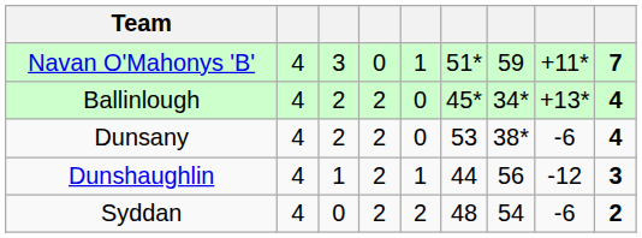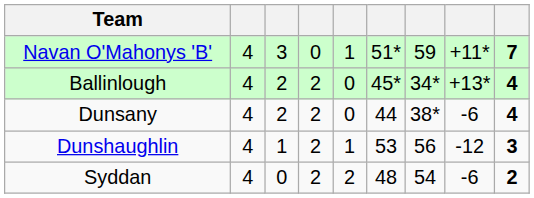Dunsany | column 6: 53 -> 44
Dunshaughlin | column 6: 44 -> 53
